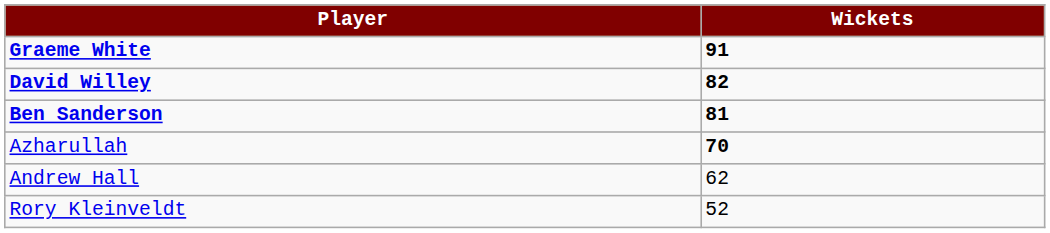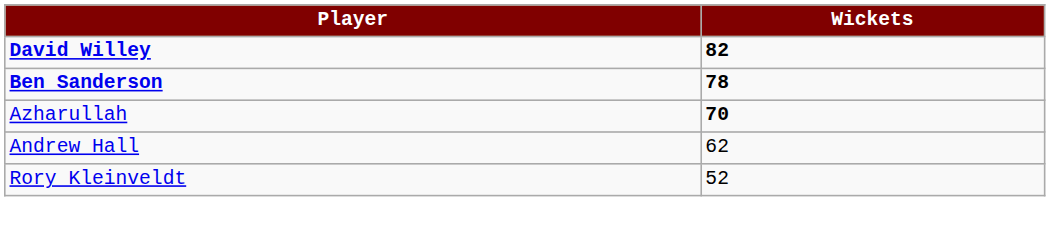- row: Graeme White | 91
Ben Sanderson | Wickets: 81 -> 78
